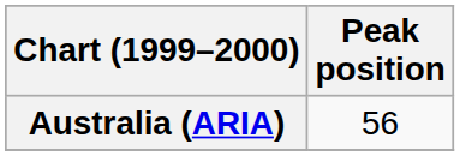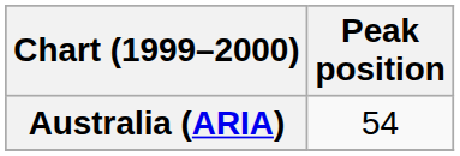Australia (ARIA) | Peak position: 56 -> 54
